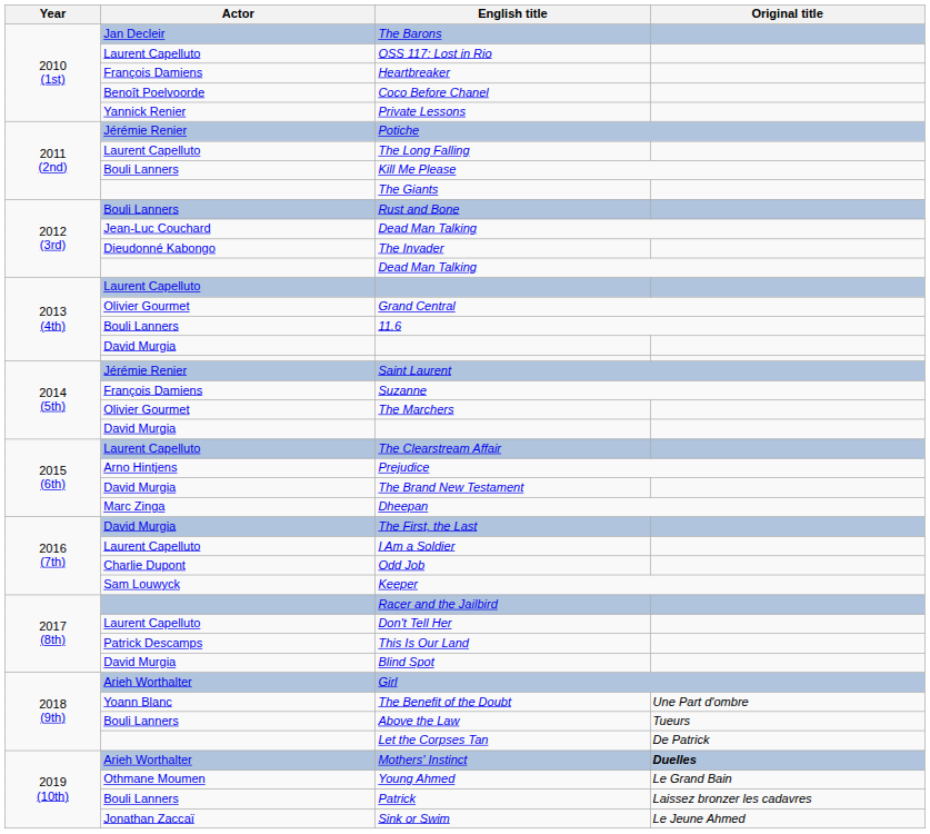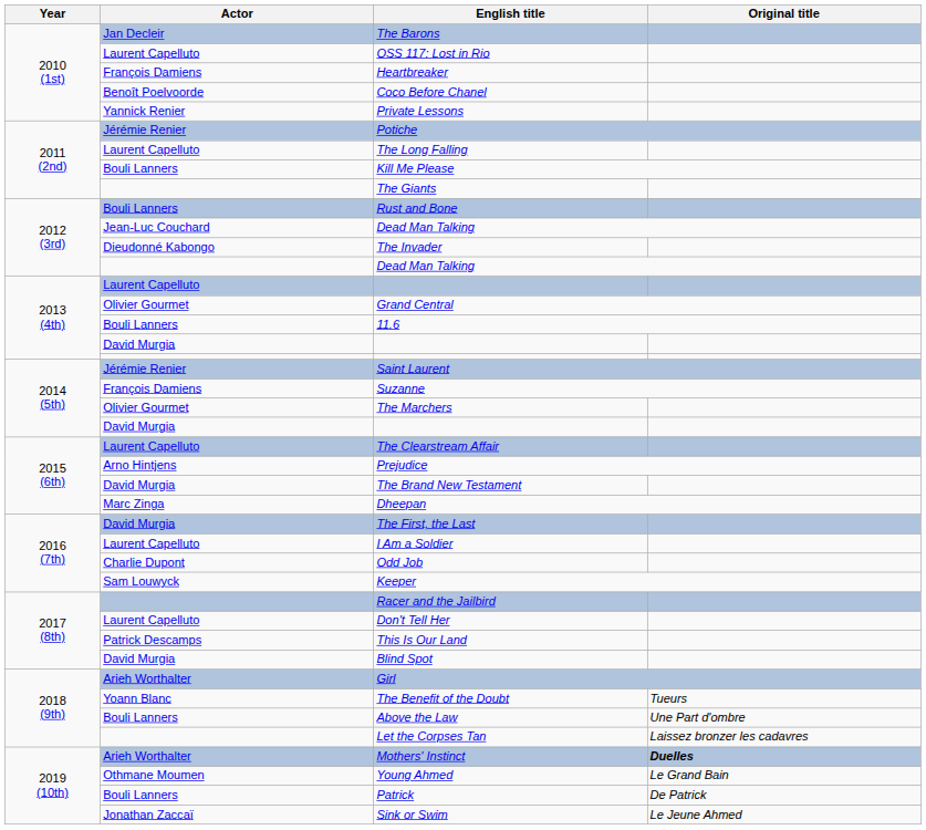The Benefit of the Doubt | Original title: Une Part d'ombre -> Tueurs
Above the Law | Original title: Tueurs -> Une Part d'ombre
Let the Corpses Tan | Original title: De Patrick -> Laissez bronzer les cadavres
Patrick | Original title: Laissez bronzer les cadavres -> De Patrick
